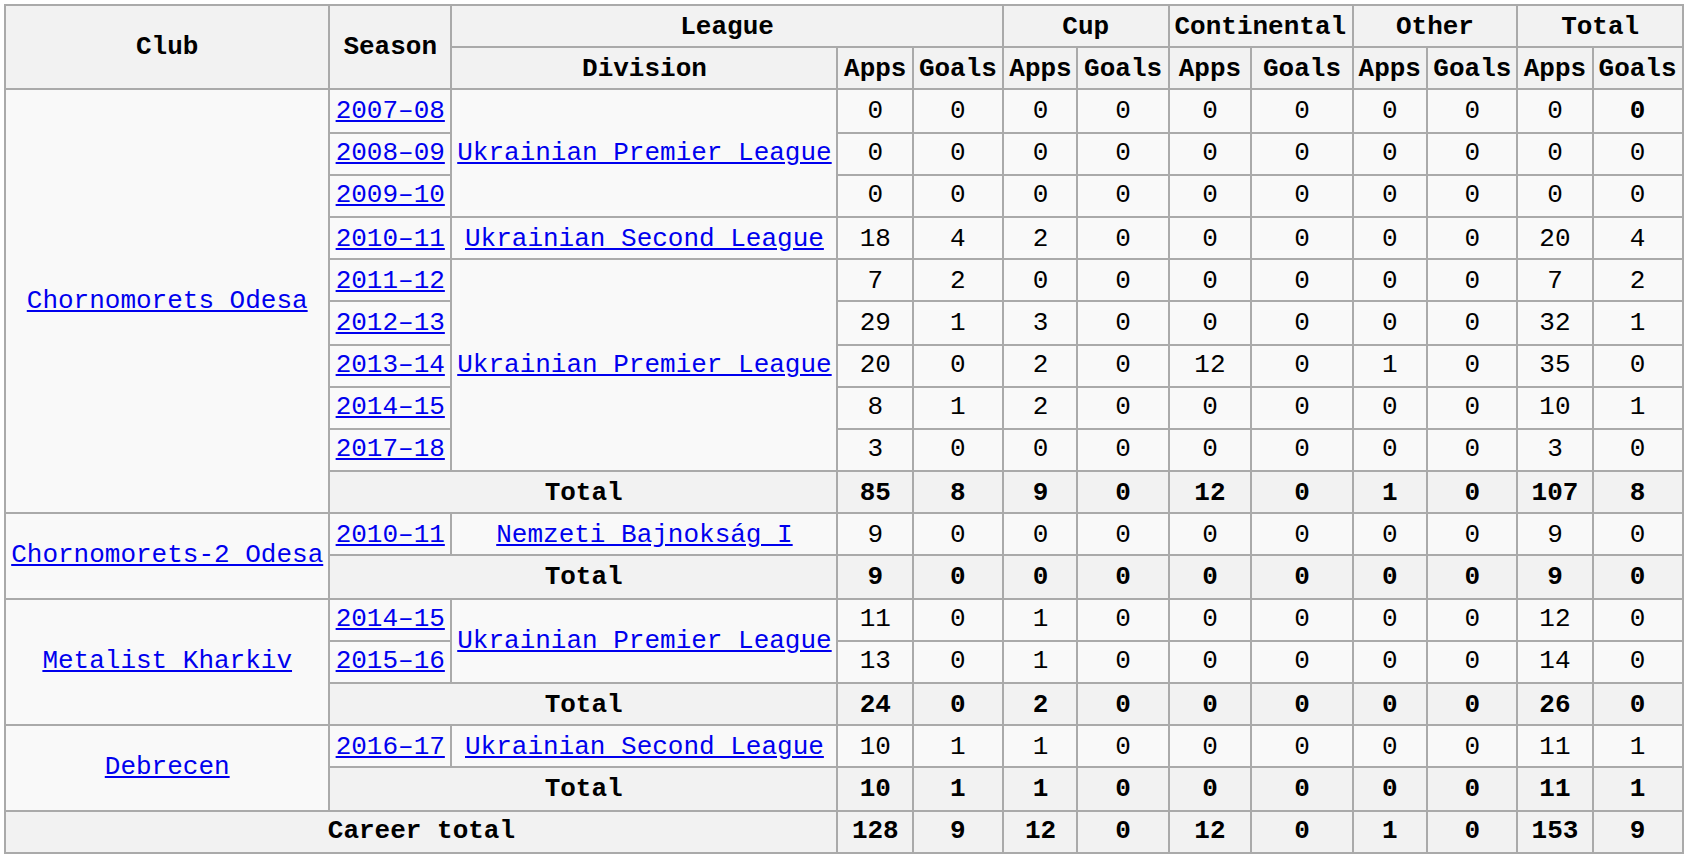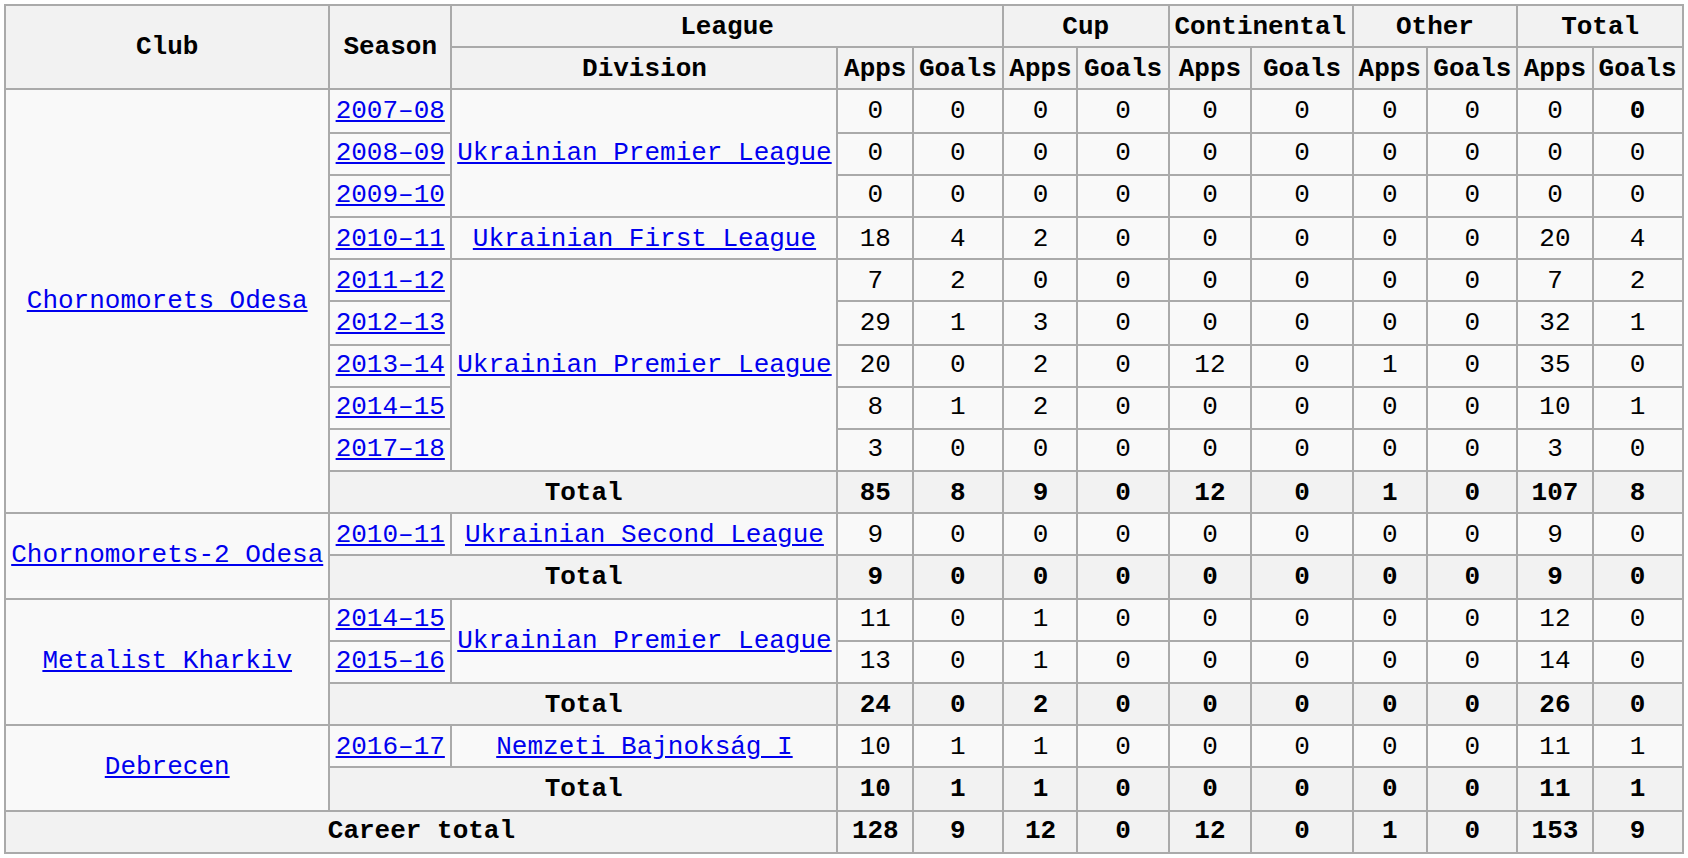2010–11 / 18 | League / Division: Ukrainian Second League -> Ukrainian First League
2010–11 / 9 | League / Division: Nemzeti Bajnokság I -> Ukrainian Second League
2016–17 | League / Division: Ukrainian Second League -> Nemzeti Bajnokság I
